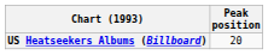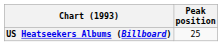US Heatseekers Albums (Billboard) | Peak position: 20 -> 25
